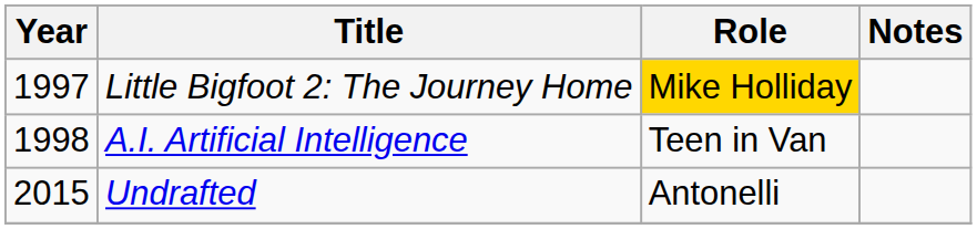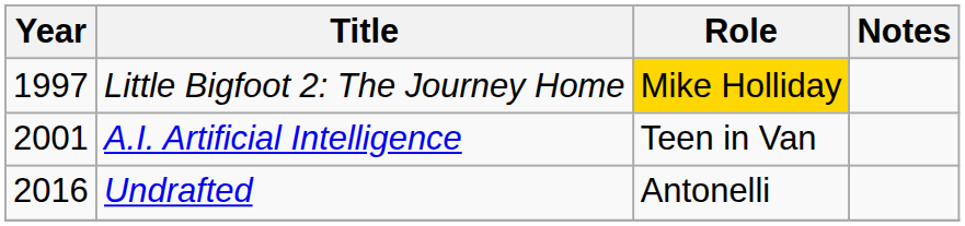A.I. Artificial Intelligence | Year: 1998 -> 2001
Undrafted | Year: 2015 -> 2016
